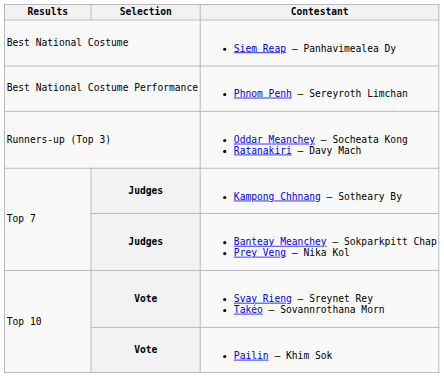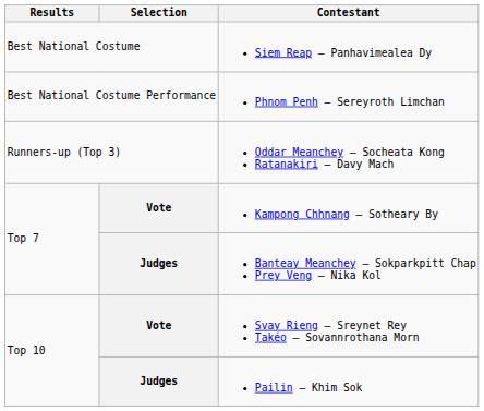Kampong Chhnang – Sotheary By | Selection: Judges -> Vote
Pailin – Khim Sok | Selection: Vote -> Judges
